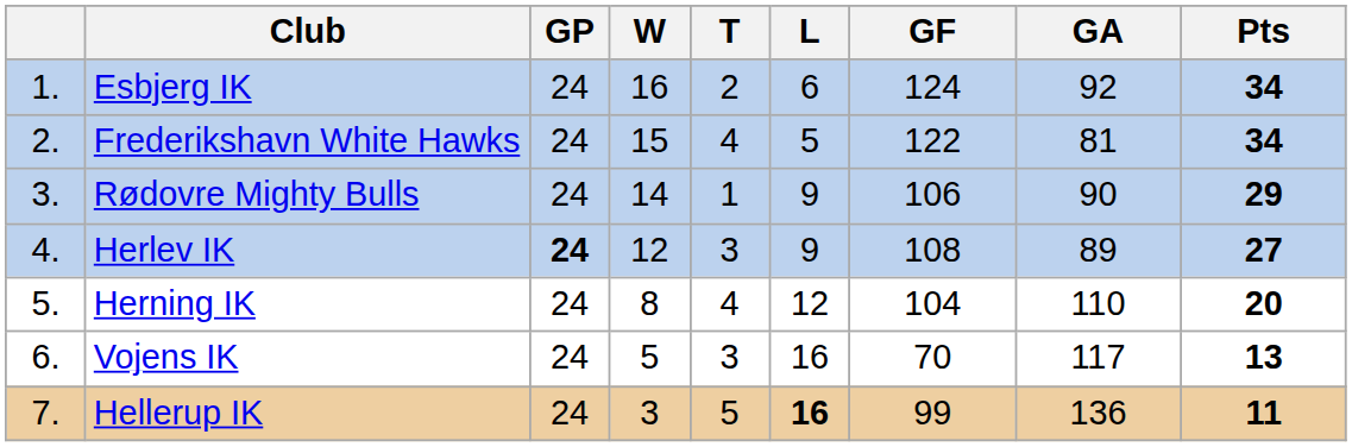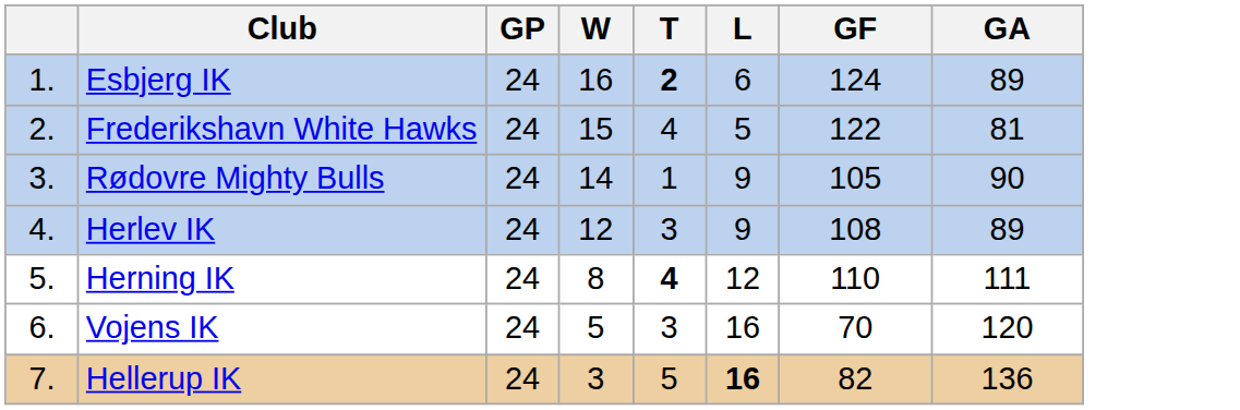- column: Pts | 34 | 34 | 29 | 27 | 20 | 13 | 11
Esbjerg IK | T: normal -> bold
Esbjerg IK | GA: 92 -> 89
Rødovre Mighty Bulls | GF: 106 -> 105
Herlev IK | GP: bold -> normal
Herning IK | T: normal -> bold
Herning IK | GF: 104 -> 110
Herning IK | GA: 110 -> 111
Vojens IK | GA: 117 -> 120
Hellerup IK | GF: 99 -> 82
